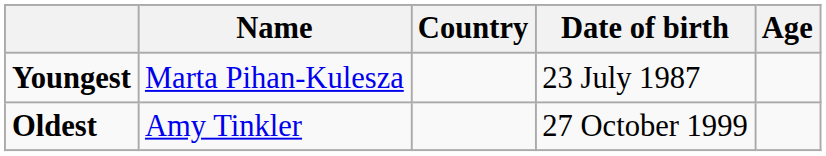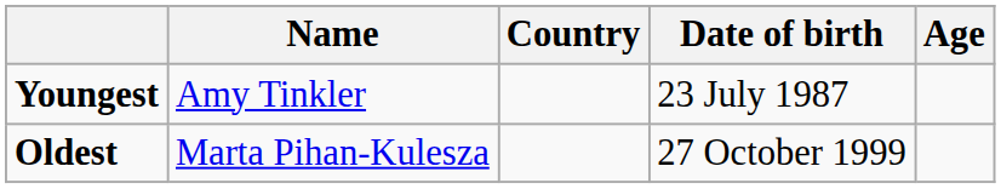Youngest | Name: Marta Pihan-Kulesza -> Amy Tinkler
Oldest | Name: Amy Tinkler -> Marta Pihan-Kulesza
